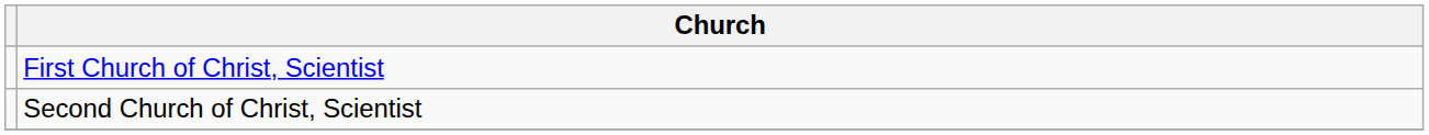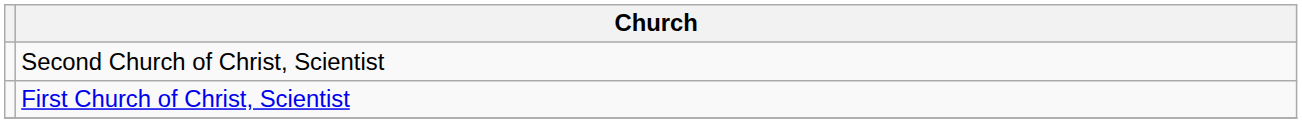rows swapped: First Church of Christ, Scientist <-> Second Church of Christ, Scientist
